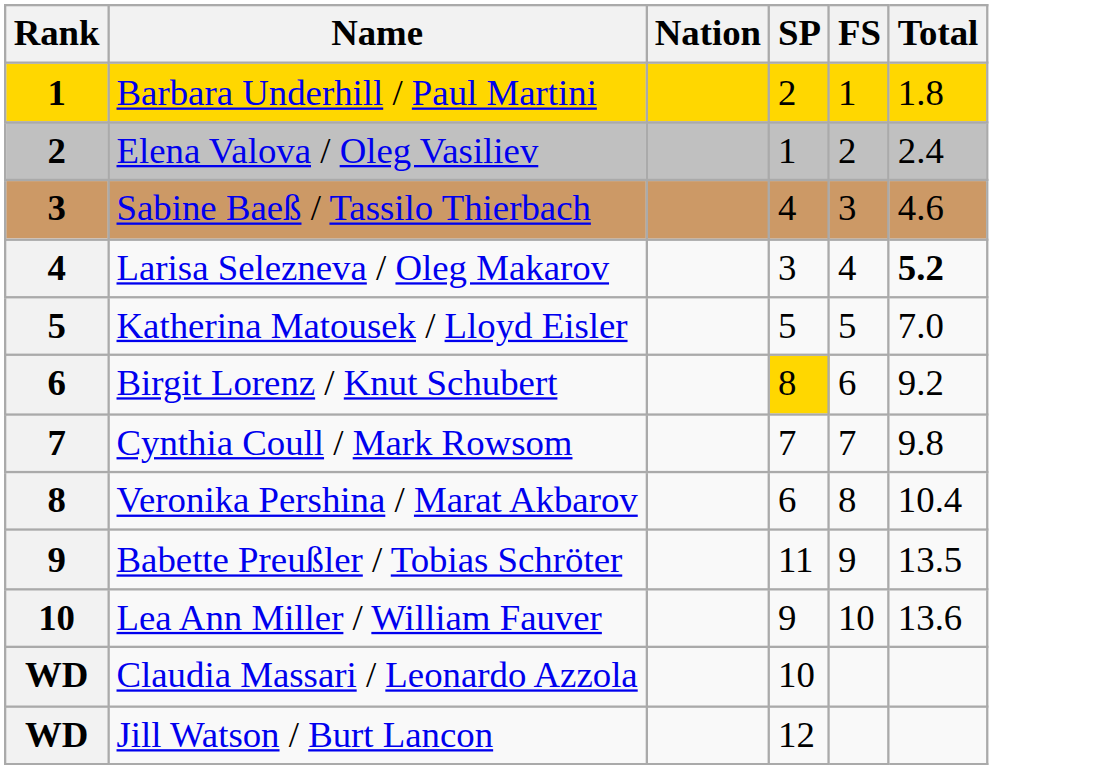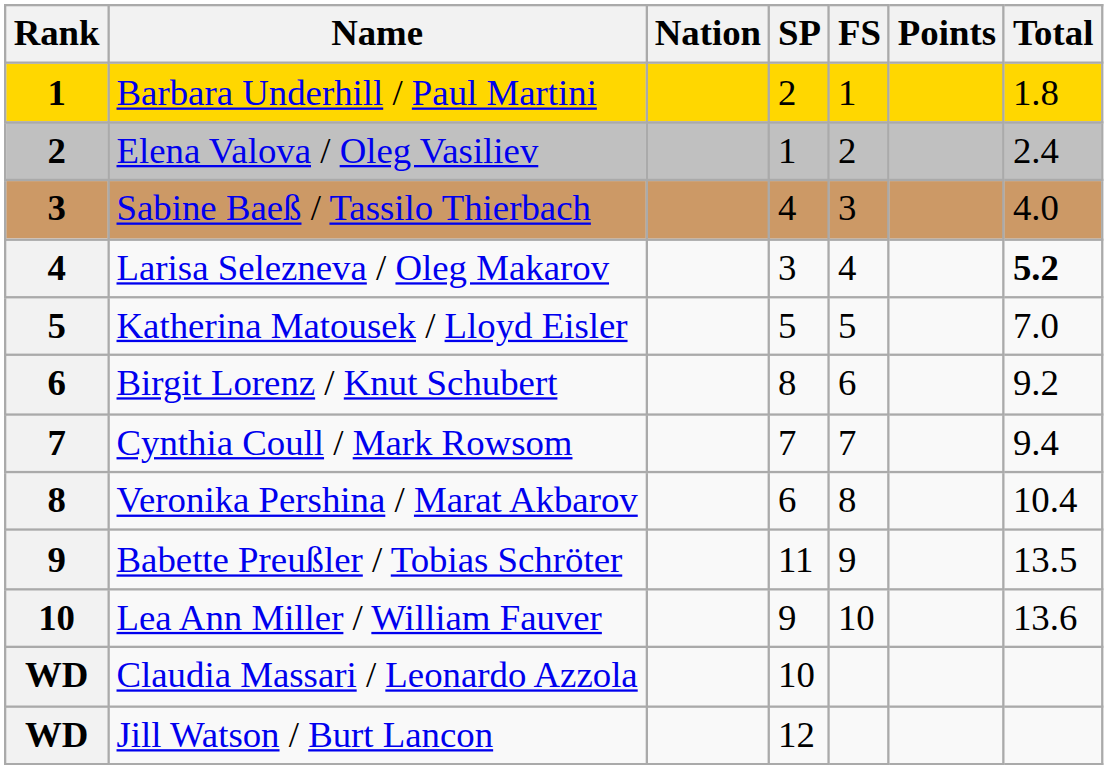+ column: Points
Sabine Baeß / Tassilo Thierbach | Total: 4.6 -> 4.0
Birgit Lorenz / Knut Schubert | SP: gold background -> no background
Cynthia Coull / Mark Rowsom | Total: 9.8 -> 9.4
